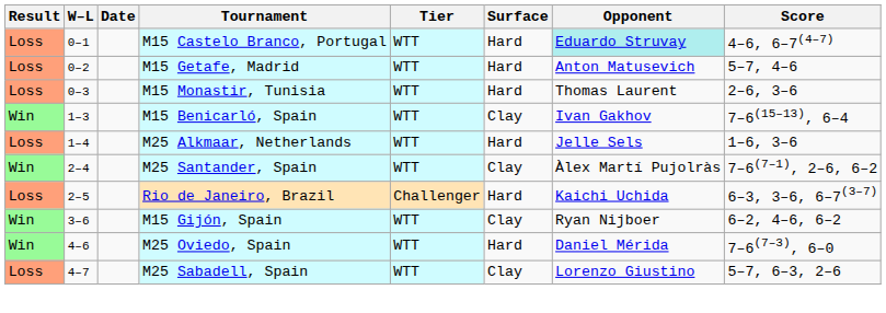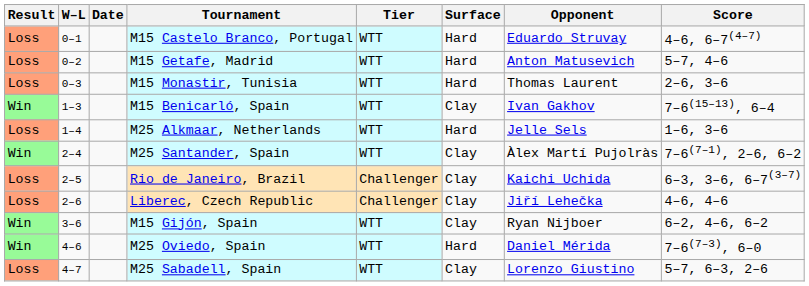M15 Castelo Branco, Portugal | Opponent: paleturquoise background -> no background
Rio de Janeiro, Brazil | Surface: Hard -> Clay
+ row: Loss | 2–6 | Liberec, Czech Republic | Challenger | Clay | Jiří Lehečka | 4–6, 4–6
